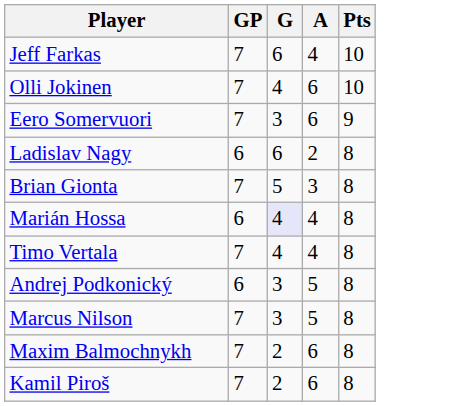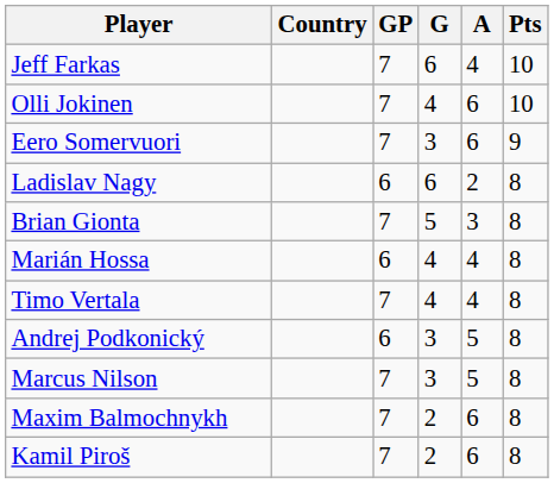+ column: Country
Marián Hossa | G: lavender background -> no background
